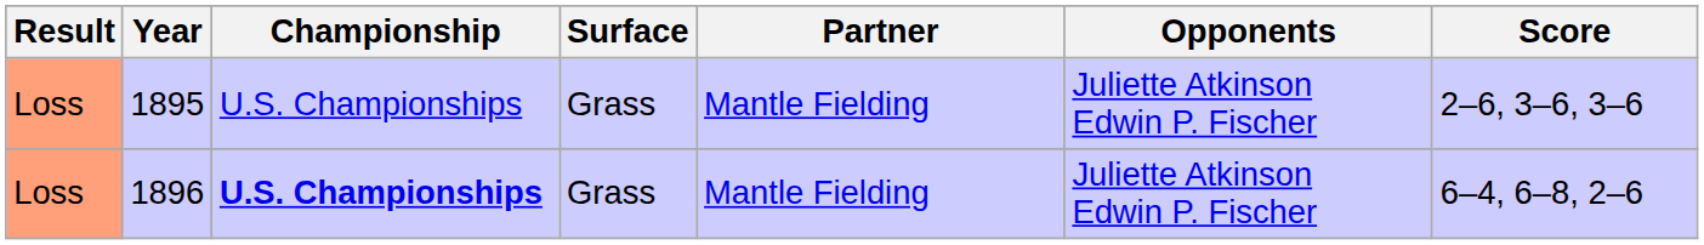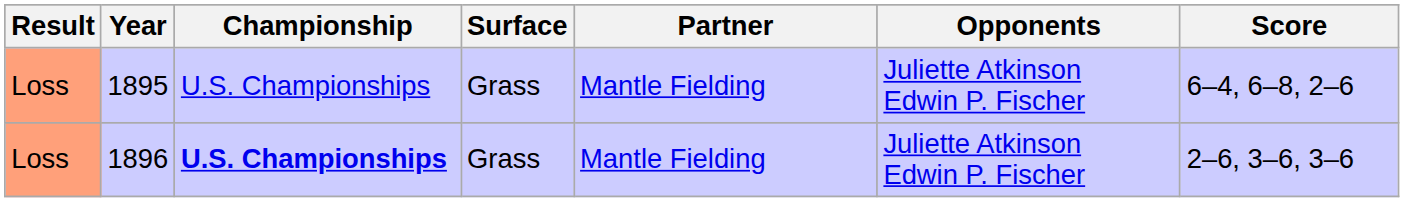1895 | Score: 2–6, 3–6, 3–6 -> 6–4, 6–8, 2–6
1896 | Score: 6–4, 6–8, 2–6 -> 2–6, 3–6, 3–6
